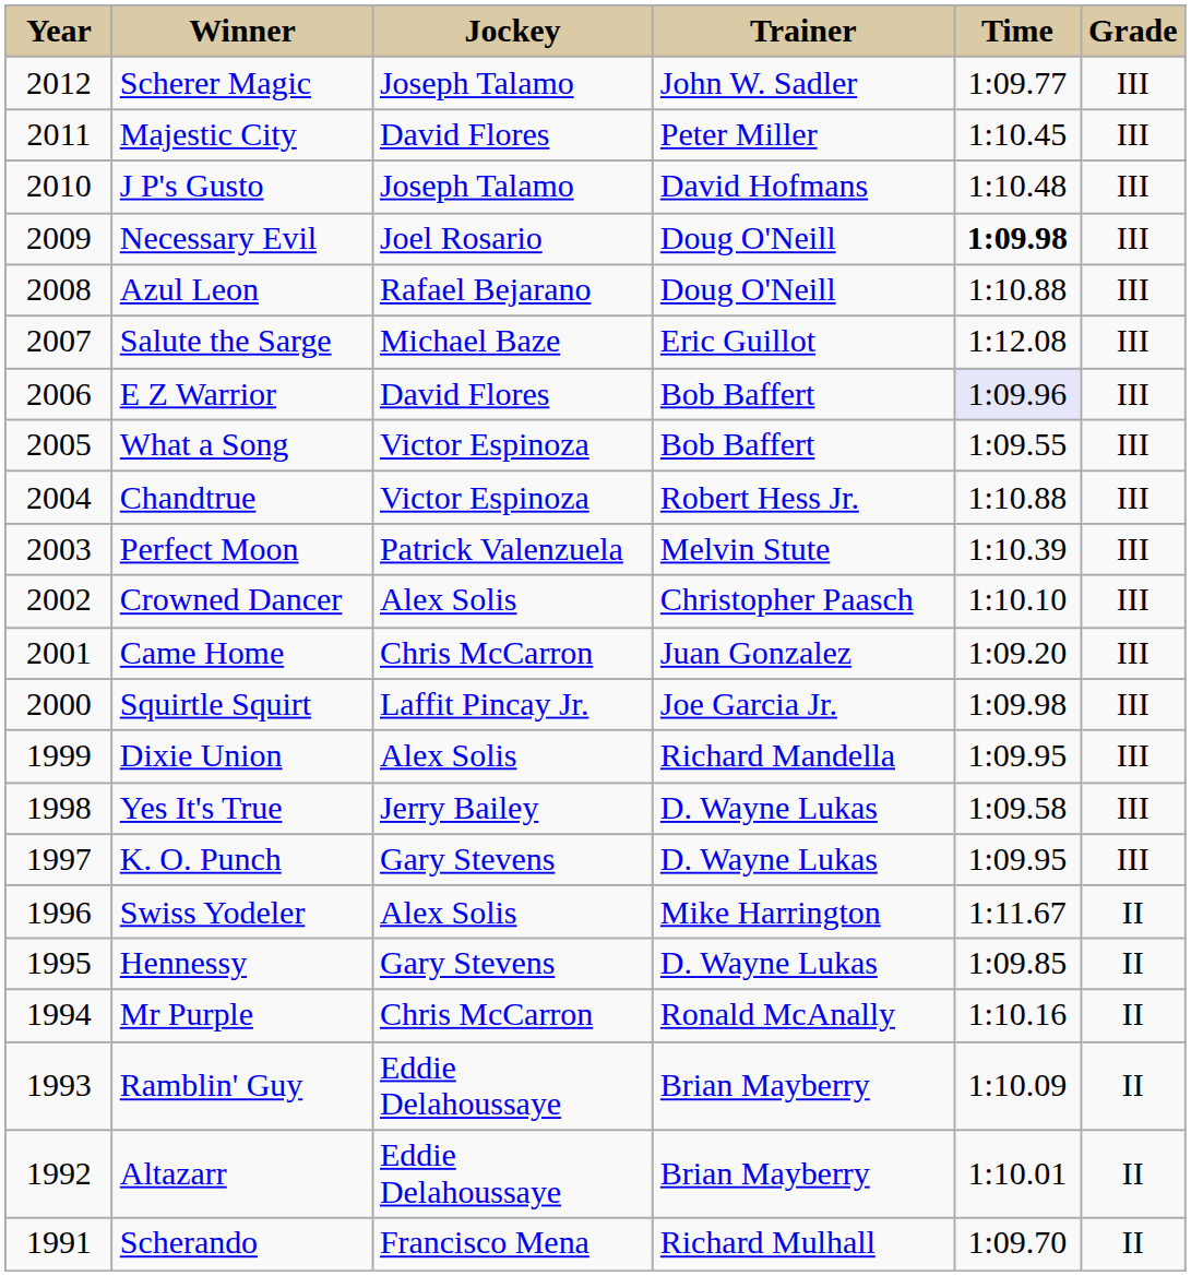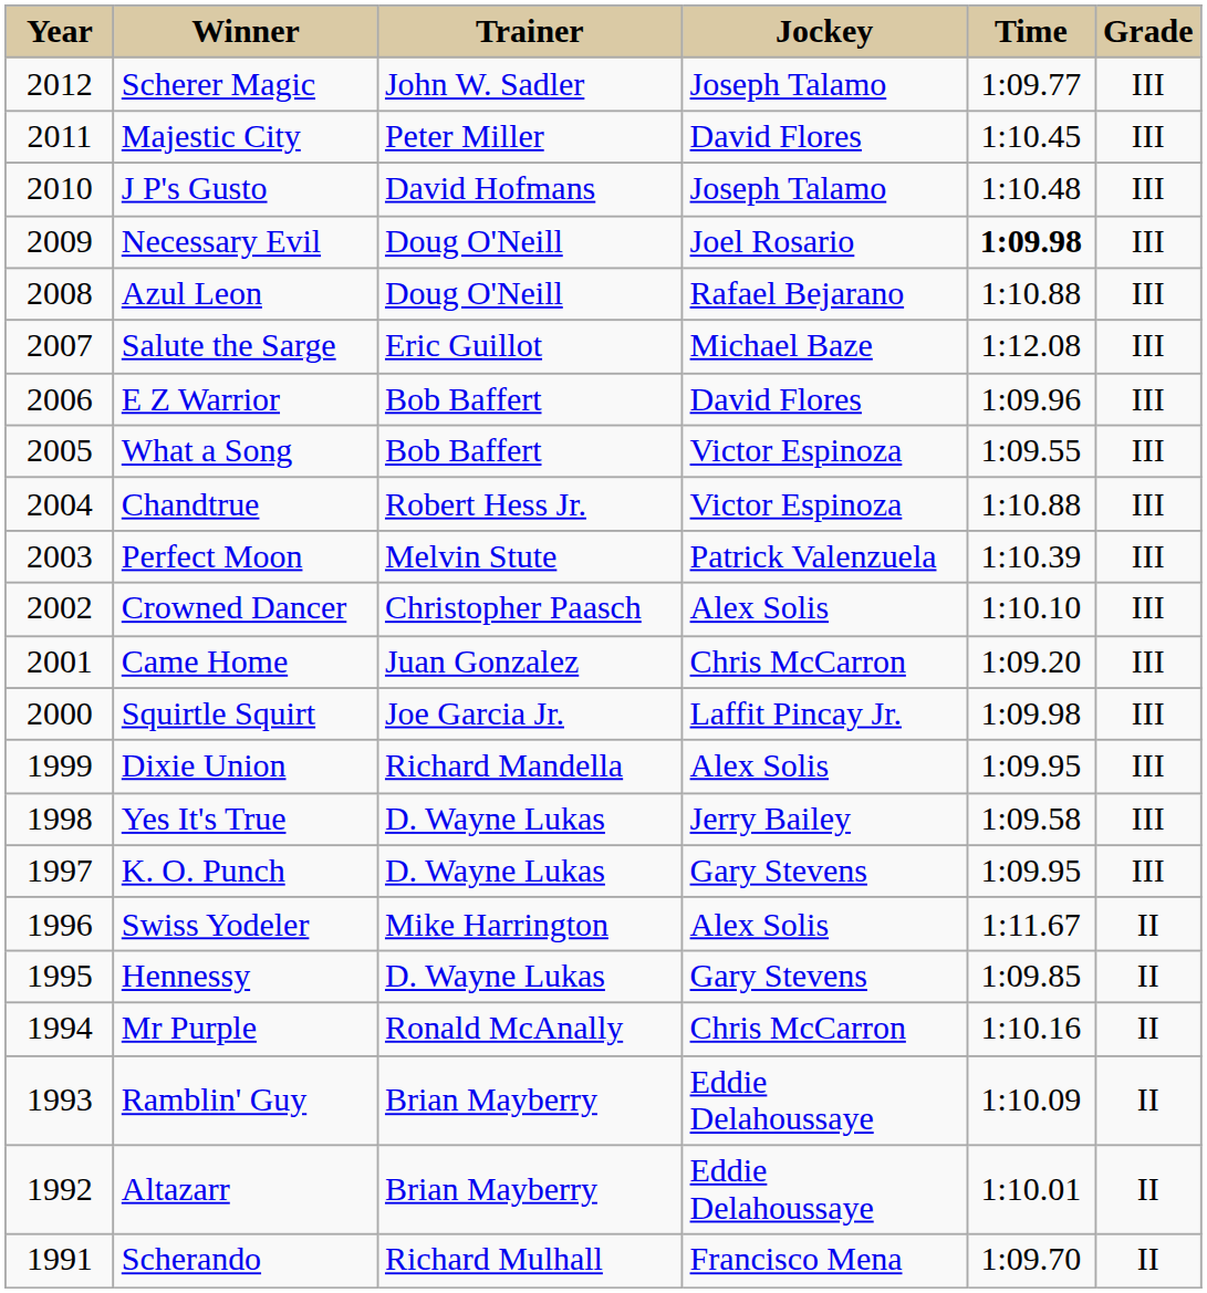columns swapped: Jockey <-> Trainer
E Z Warrior | Time: lavender background -> no background
